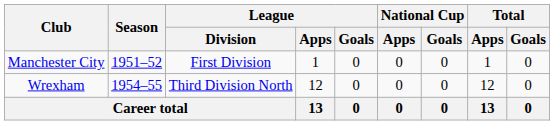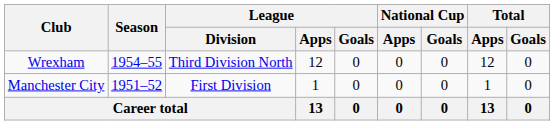rows swapped: Manchester City <-> Wrexham
